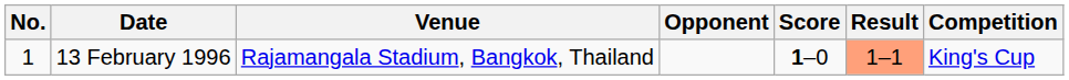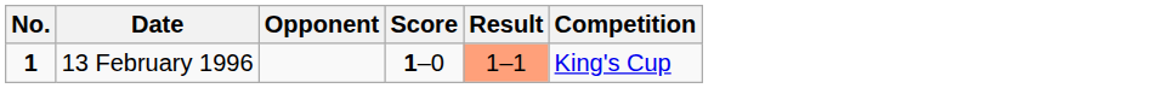- column: Venue | Rajamangala Stadium, Bangkok, Thailand
13 February 1996 | No.: normal -> bold
